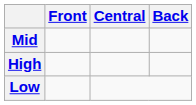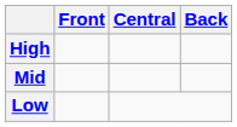rows swapped: High <-> Mid
